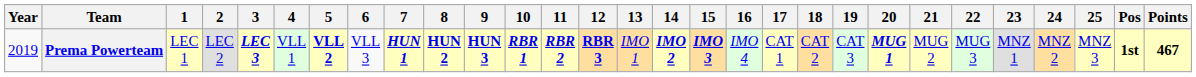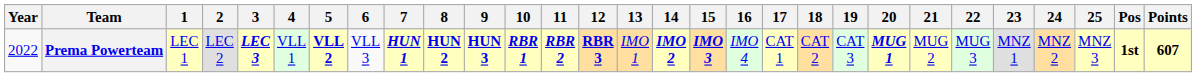Prema Powerteam | Year: 2019 -> 2022
Prema Powerteam | Points: 467 -> 607
